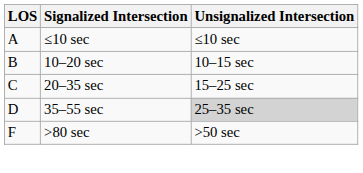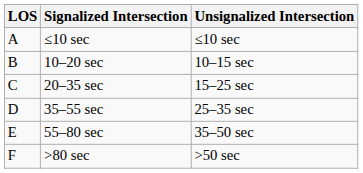35–55 sec | Unsignalized Intersection: lightgrey background -> no background
+ row: E | 55–80 sec | 35–50 sec
